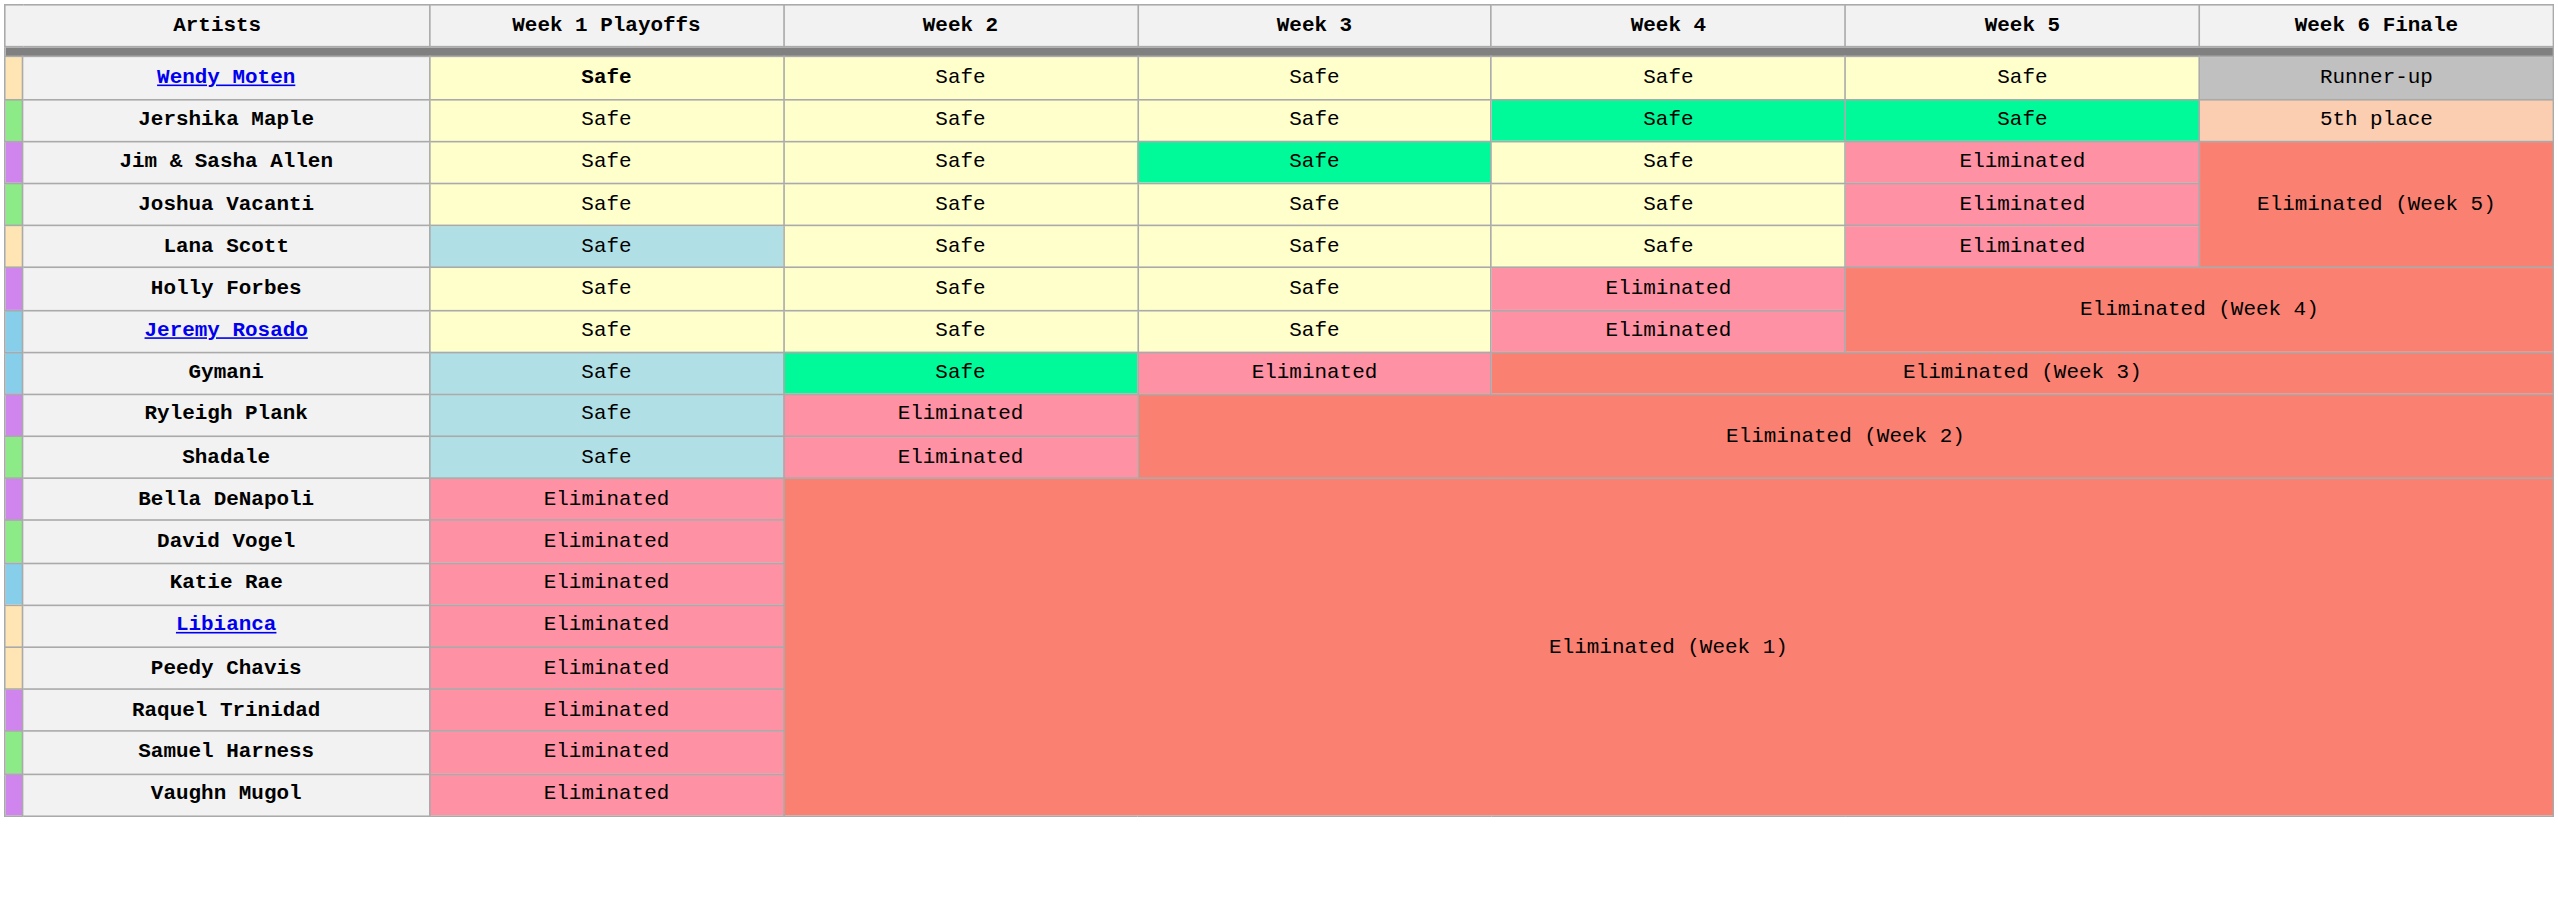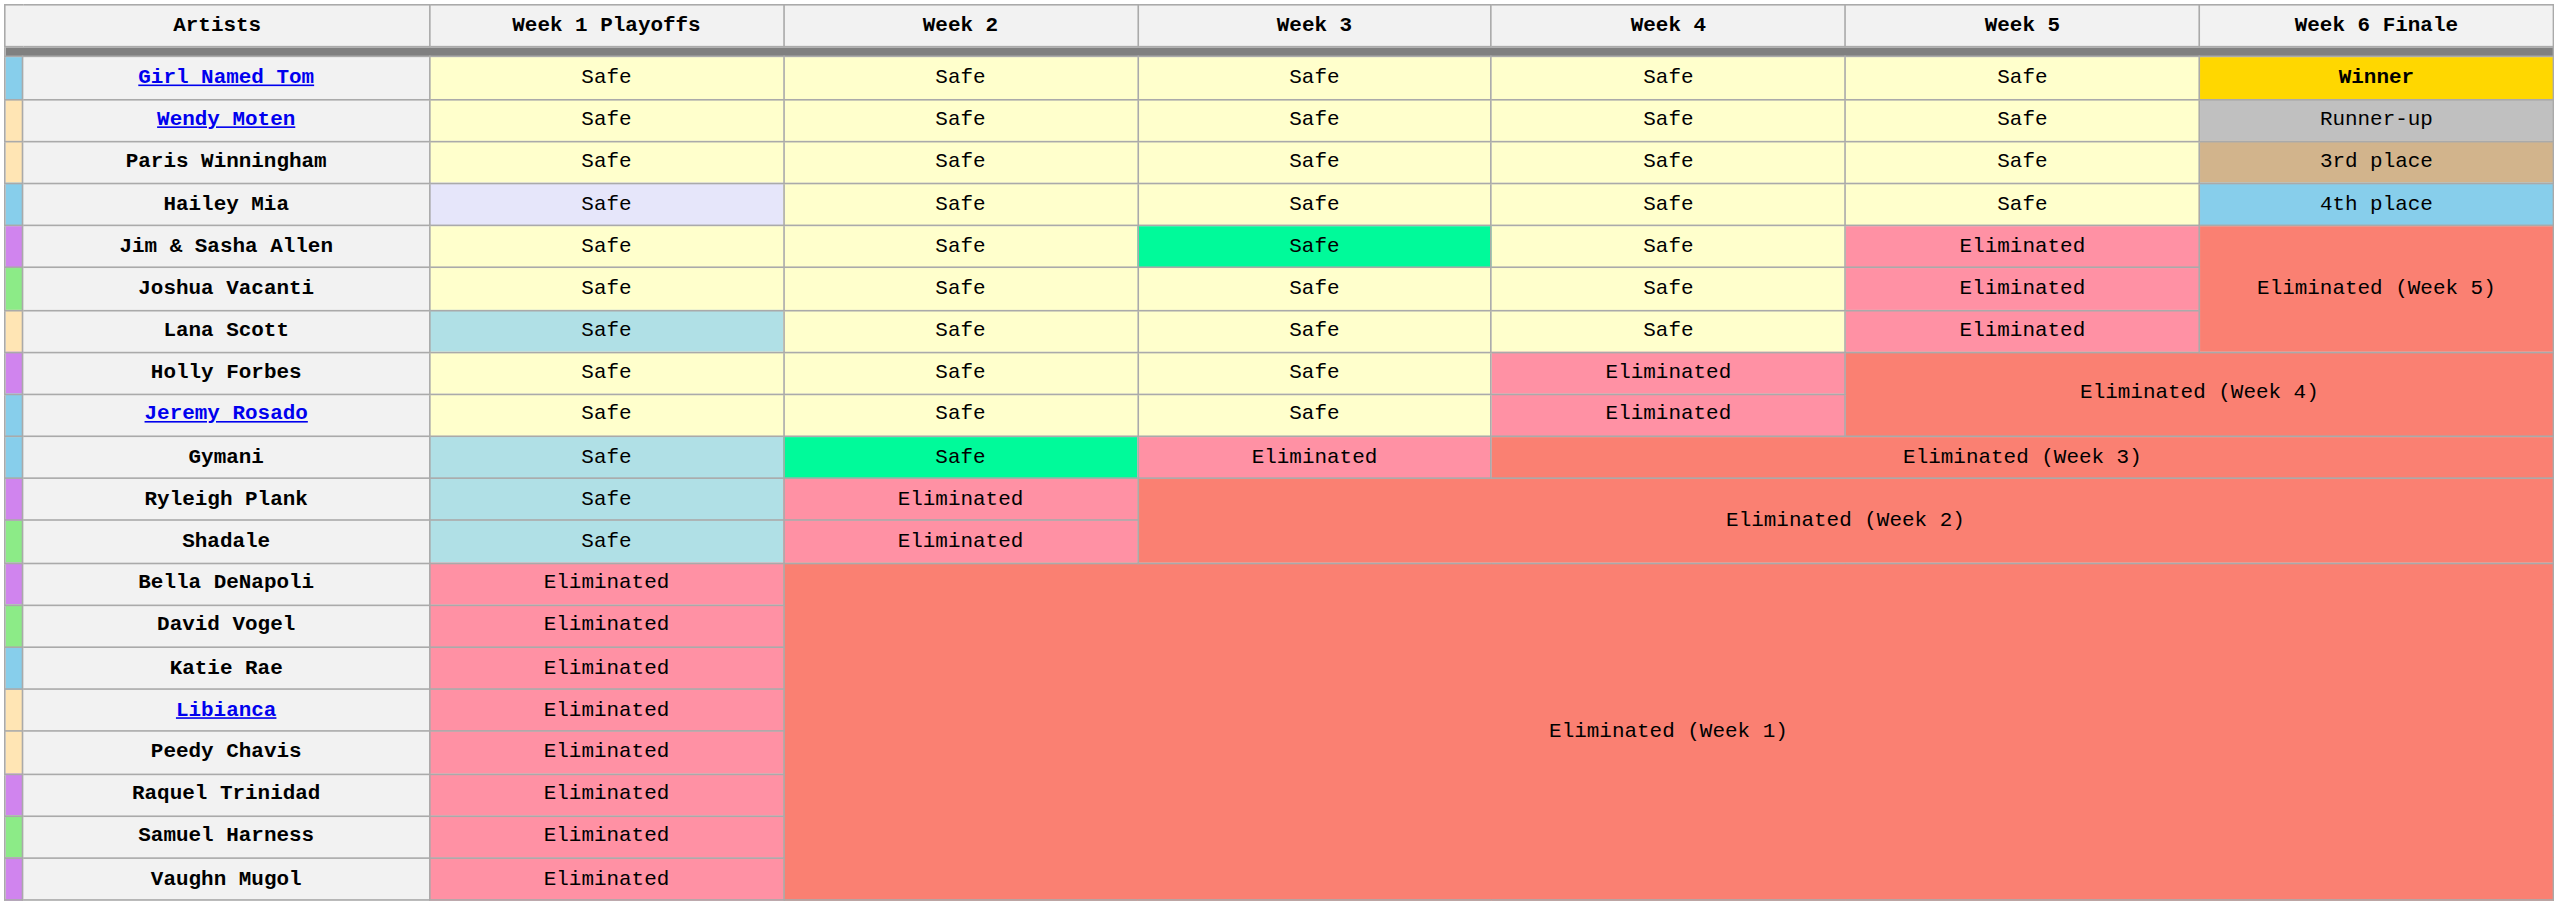+ row: Girl Named Tom | Safe | Safe | Safe | Safe | Safe | Winner
Wendy Moten | Week 1 Playoffs: bold -> normal
+ row: Paris Winningham | Safe | Safe | Safe | Safe | Safe | 3rd place
+ row: Hailey Mia | Safe | Safe | Safe | Safe | Safe | 4th place
- row: Jershika Maple | Safe | Safe | Safe | Safe | Safe | 5th place
